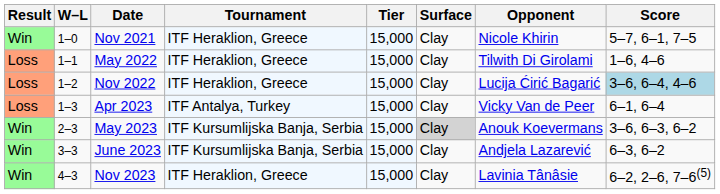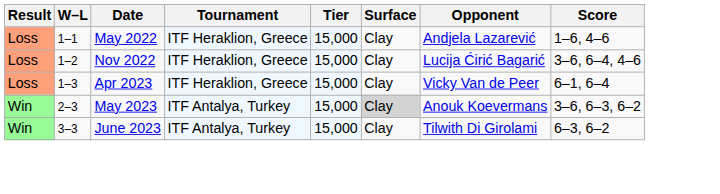- row: Win | 1–0 | Nov 2021 | ITF Heraklion, Greece | 15,000 | Clay | Nicole Khirin | 5–7, 6–1, 7–5
May 2022 | Opponent: Tilwith Di Girolami -> Andjela Lazarević
Nov 2022 | Score: lightblue background -> no background
Apr 2023 | Tournament: ITF Antalya, Turkey -> ITF Heraklion, Greece
May 2023 | Tournament: ITF Kursumlijska Banja, Serbia -> ITF Antalya, Turkey
June 2023 | Tournament: ITF Kursumlijska Banja, Serbia -> ITF Antalya, Turkey
June 2023 | Opponent: Andjela Lazarević -> Tilwith Di Girolami
- row: Win | 4–3 | Nov 2023 | ITF Heraklion, Greece | 15,000 | Clay | Lavinia Tânâsie | 6–2, 2–6, 7–6(5)
